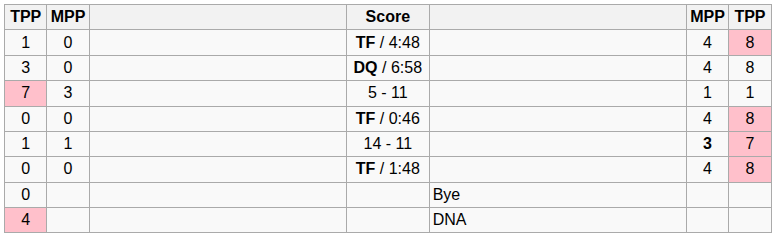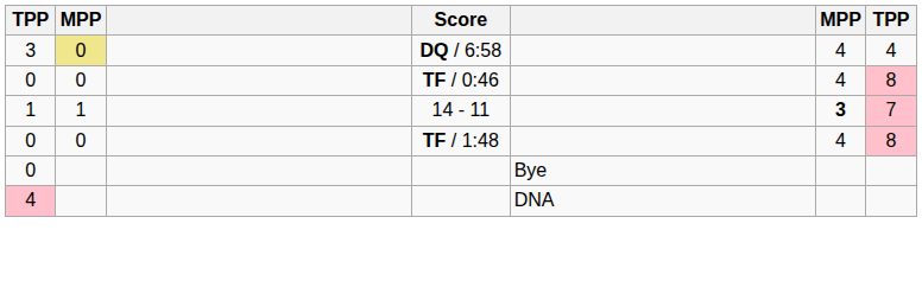- row: 1 | 0 | TF / 4:48 | 4 | 8
DQ / 6:58 | column 2: no background -> khaki background
DQ / 6:58 | column 7: 8 -> 4
- row: 7 | 3 | 5 - 11 | 1 | 1
